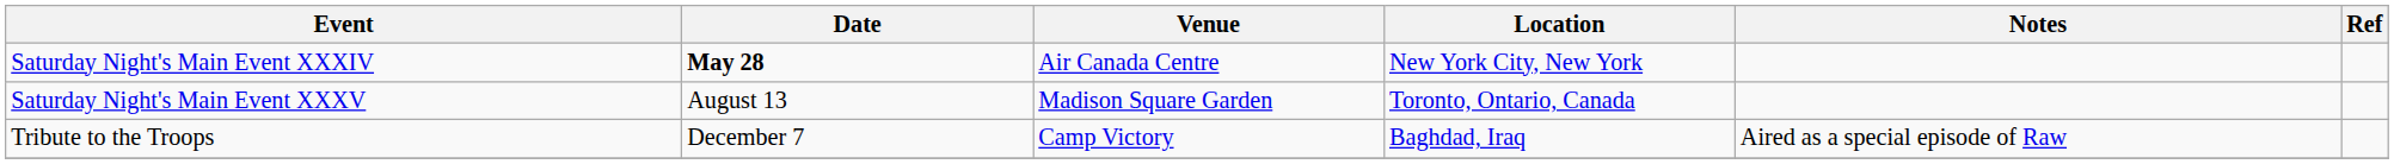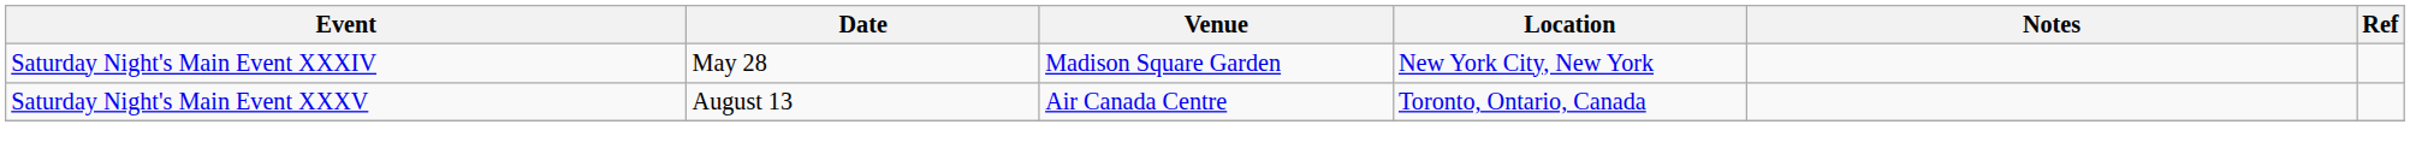Saturday Night's Main Event XXXIV | Date: bold -> normal
Saturday Night's Main Event XXXIV | Venue: Air Canada Centre -> Madison Square Garden
Saturday Night's Main Event XXXV | Venue: Madison Square Garden -> Air Canada Centre
- row: Tribute to the Troops | December 7 | Camp Victory | Baghdad, Iraq | Aired as a special episode of Raw
